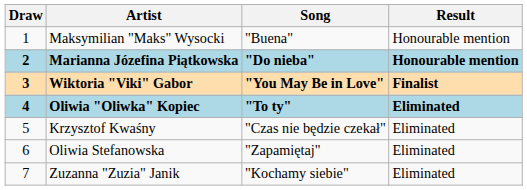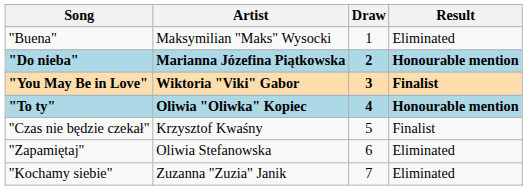columns swapped: Draw <-> Song
Maksymilian "Maks" Wysocki | Result: Honourable mention -> Eliminated
Oliwia "Oliwka" Kopiec | Result: Eliminated -> Honourable mention
Krzysztof Kwaśny | Result: Eliminated -> Finalist
